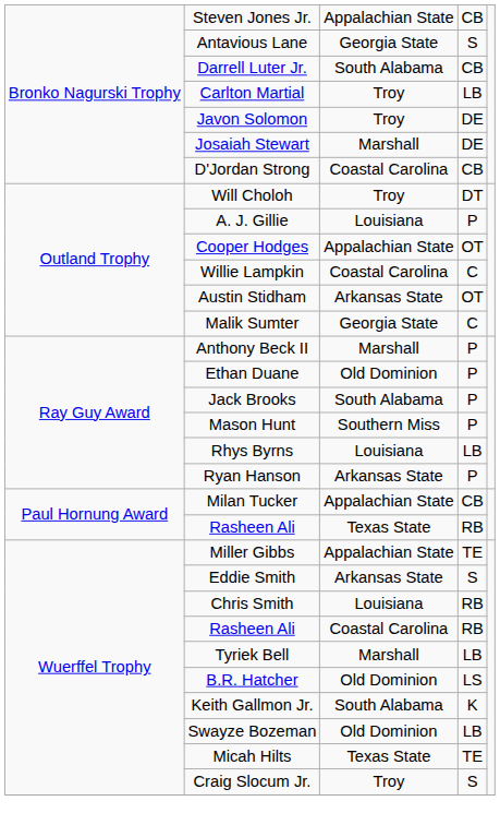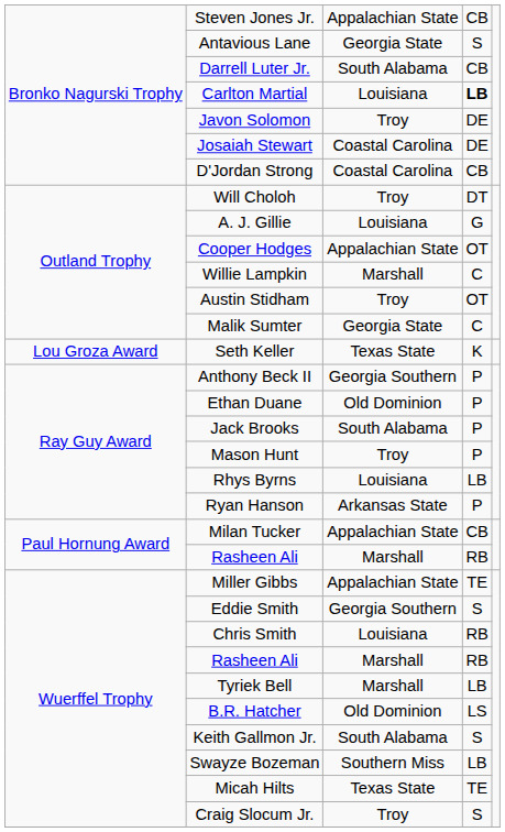Carlton Martial | column 3: Troy -> Louisiana
Carlton Martial | column 4: normal -> bold
Josaiah Stewart | column 3: Marshall -> Coastal Carolina
A. J. Gillie | column 4: P -> G
Willie Lampkin | column 3: Coastal Carolina -> Marshall
Austin Stidham | column 3: Arkansas State -> Troy
+ row: Lou Groza Award | Seth Keller | Texas State | K
Anthony Beck II | column 3: Marshall -> Georgia Southern
Mason Hunt | column 3: Southern Miss -> Troy
Paul Hornung Award / Rasheen Ali | column 3: Texas State -> Marshall
Eddie Smith | column 3: Arkansas State -> Georgia Southern
Wuerffel Trophy / Rasheen Ali | column 3: Coastal Carolina -> Marshall
Keith Gallmon Jr. | column 4: K -> S
Swayze Bozeman | column 3: Old Dominion -> Southern Miss
